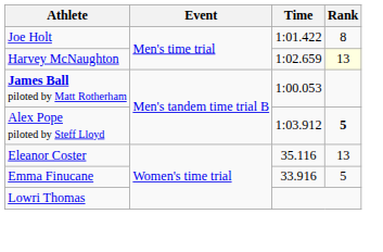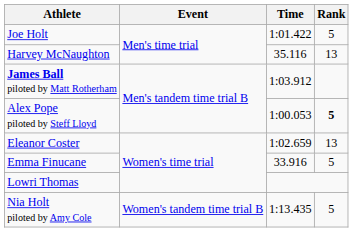Joe Holt | Rank: 8 -> 5
Harvey McNaughton | Time: 1:02.659 -> 35.116
Harvey McNaughton | Rank: lightyellow background -> no background
James Ball piloted by Matt Rotherham | Time: 1:00.053 -> 1:03.912
Alex Pope piloted by Steff Lloyd | Time: 1:03.912 -> 1:00.053
Eleanor Coster | Time: 35.116 -> 1:02.659
+ row: Nia Holt piloted by Amy Cole | Women's tandem time trial B | 1:13.435 | 5
